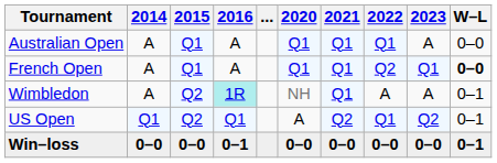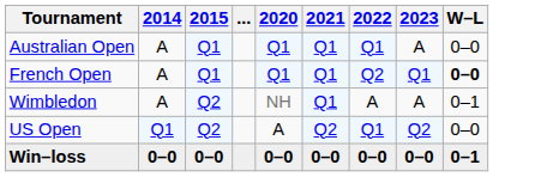- column: 2016 | A | A | 1R | Q1 | 0–1
US Open | W–L: 0–1 -> 0–0
